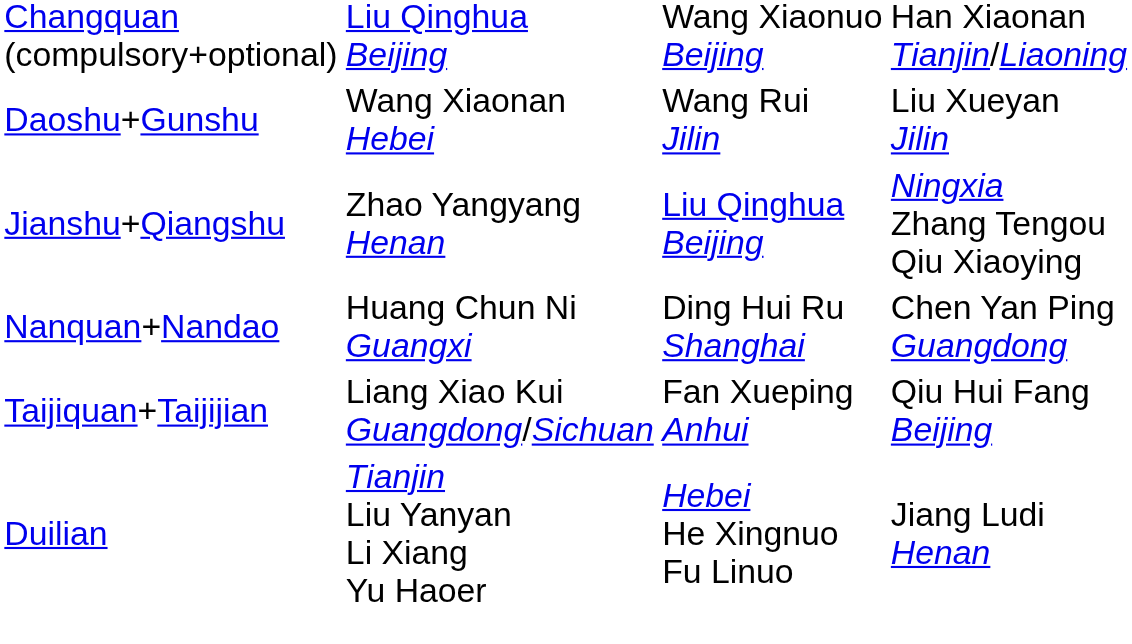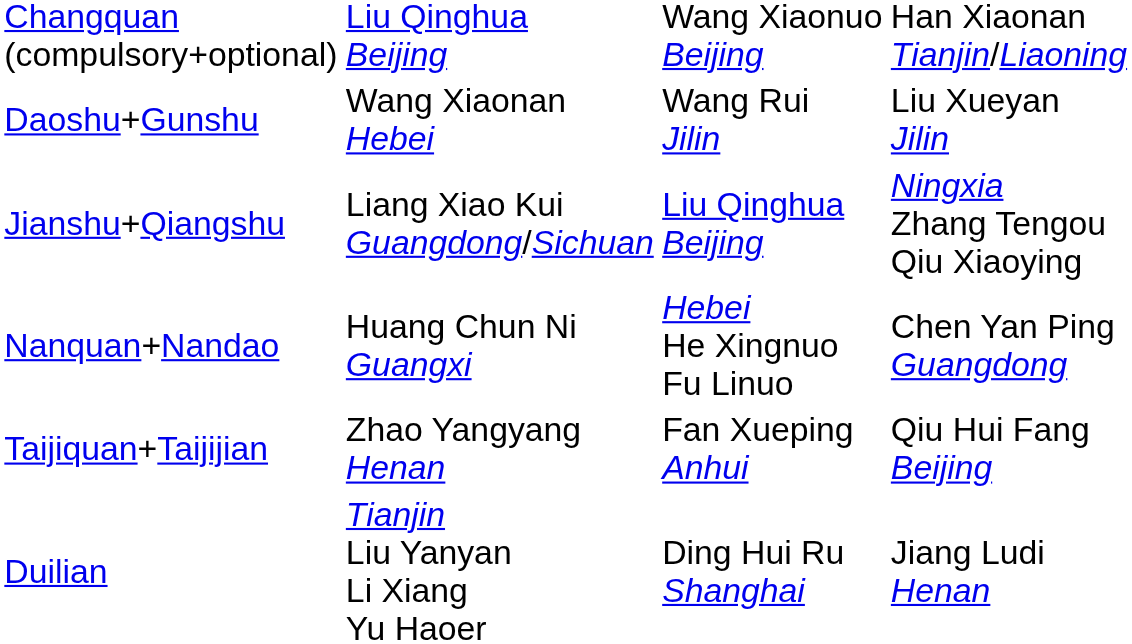Jianshu+Qiangshu | column 2: Zhao Yangyang Henan -> Liang Xiao Kui Guangdong/Sichuan
Nanquan+Nandao | column 3: Ding Hui Ru Shanghai -> Hebei He Xingnuo Fu Linuo
Taijiquan+Taijijian | column 2: Liang Xiao Kui Guangdong/Sichuan -> Zhao Yangyang Henan
Duilian | column 3: Hebei He Xingnuo Fu Linuo -> Ding Hui Ru Shanghai
